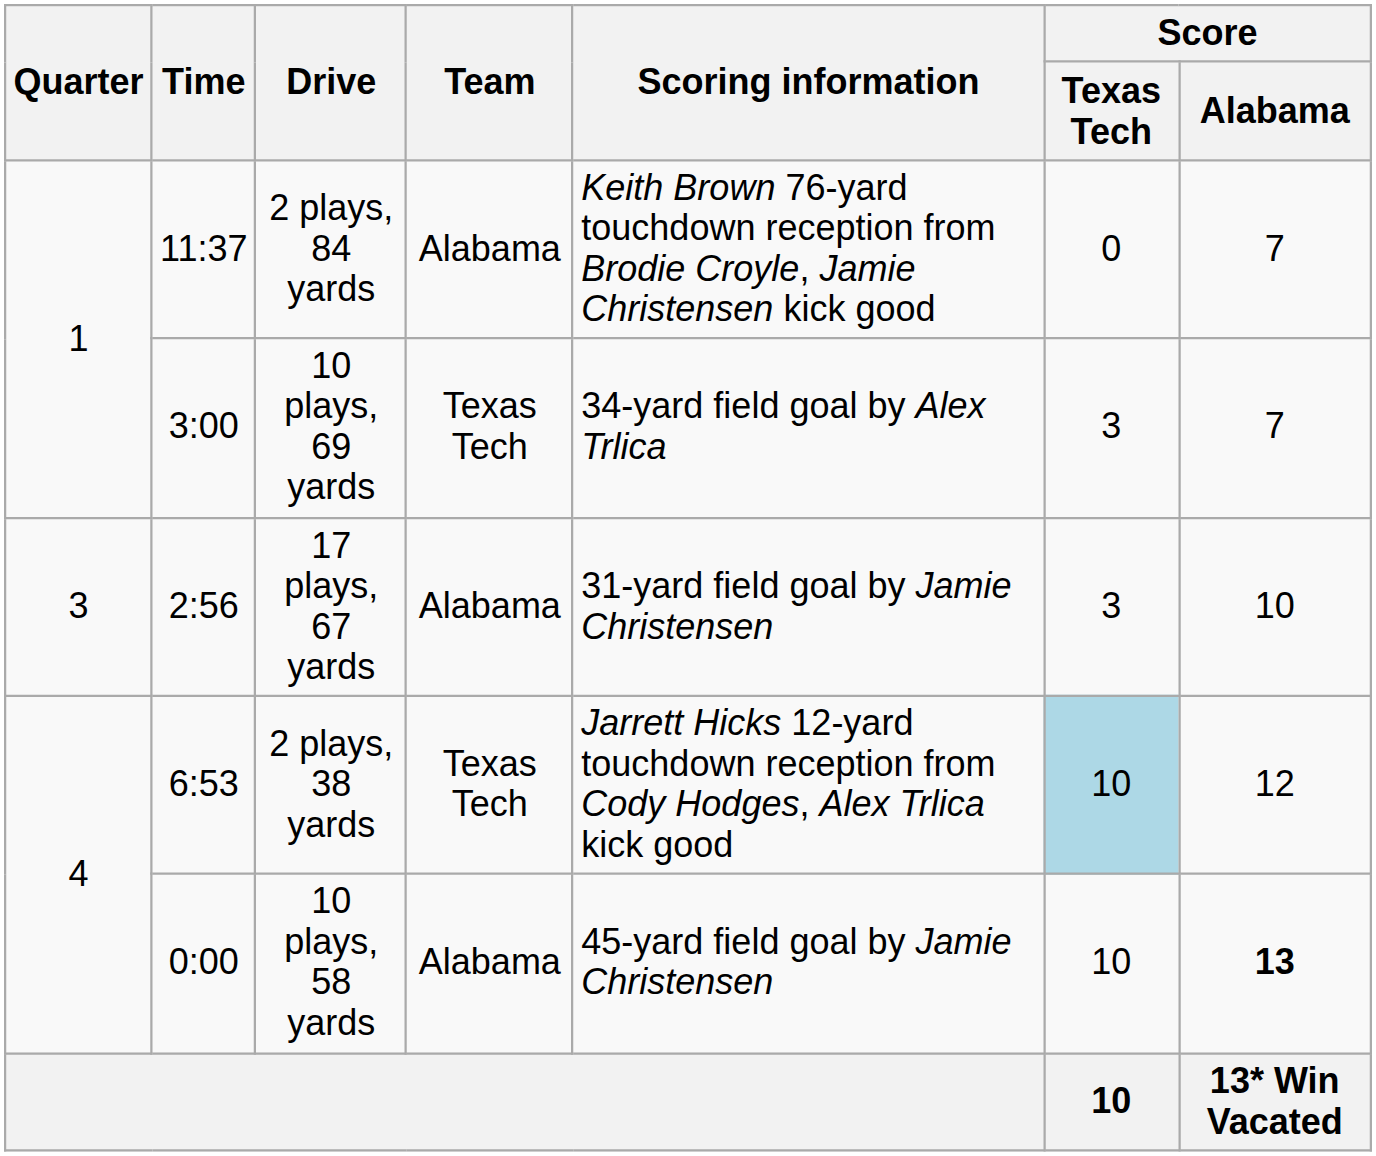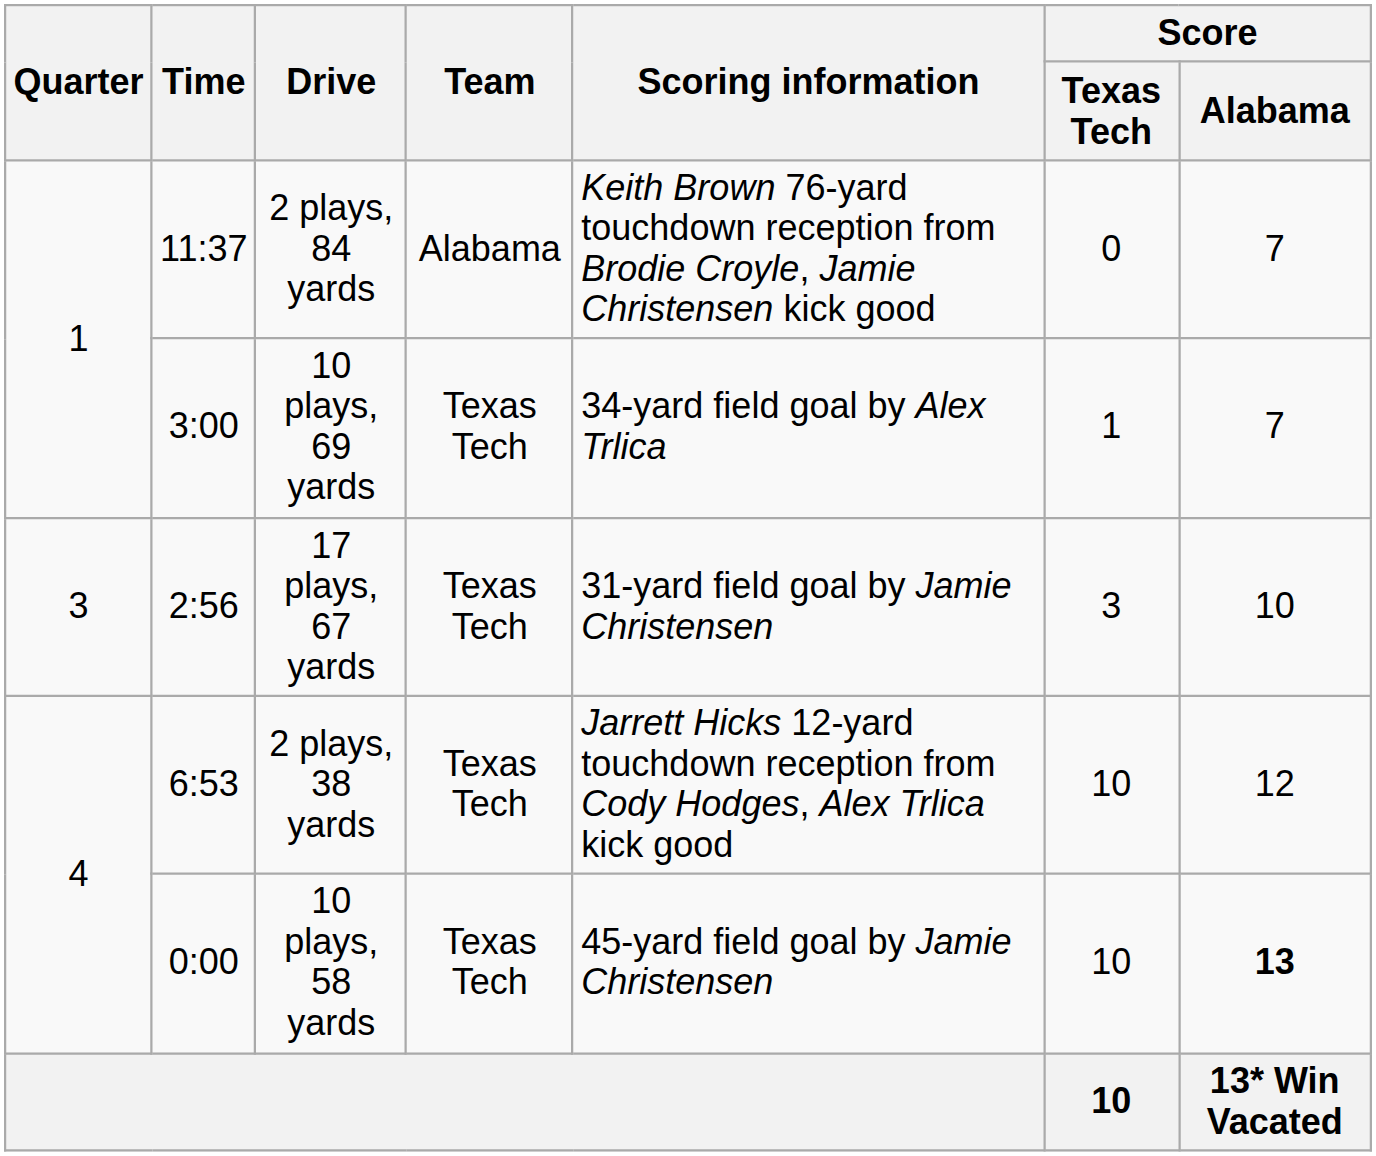10 plays, 69 yards | Score / Texas Tech: 3 -> 1
17 plays, 67 yards | Team: Alabama -> Texas Tech
2 plays, 38 yards | Score / Texas Tech: lightblue background -> no background
10 plays, 58 yards | Team: Alabama -> Texas Tech
